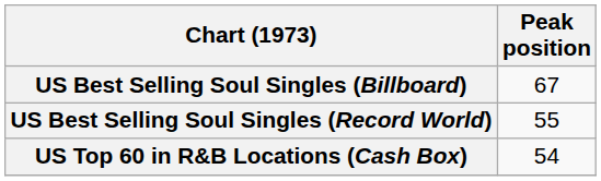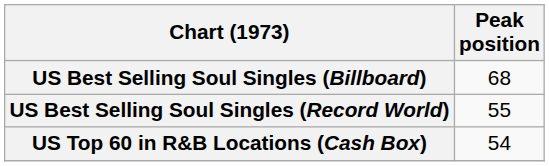US Best Selling Soul Singles (Billboard) | Peak position: 67 -> 68
